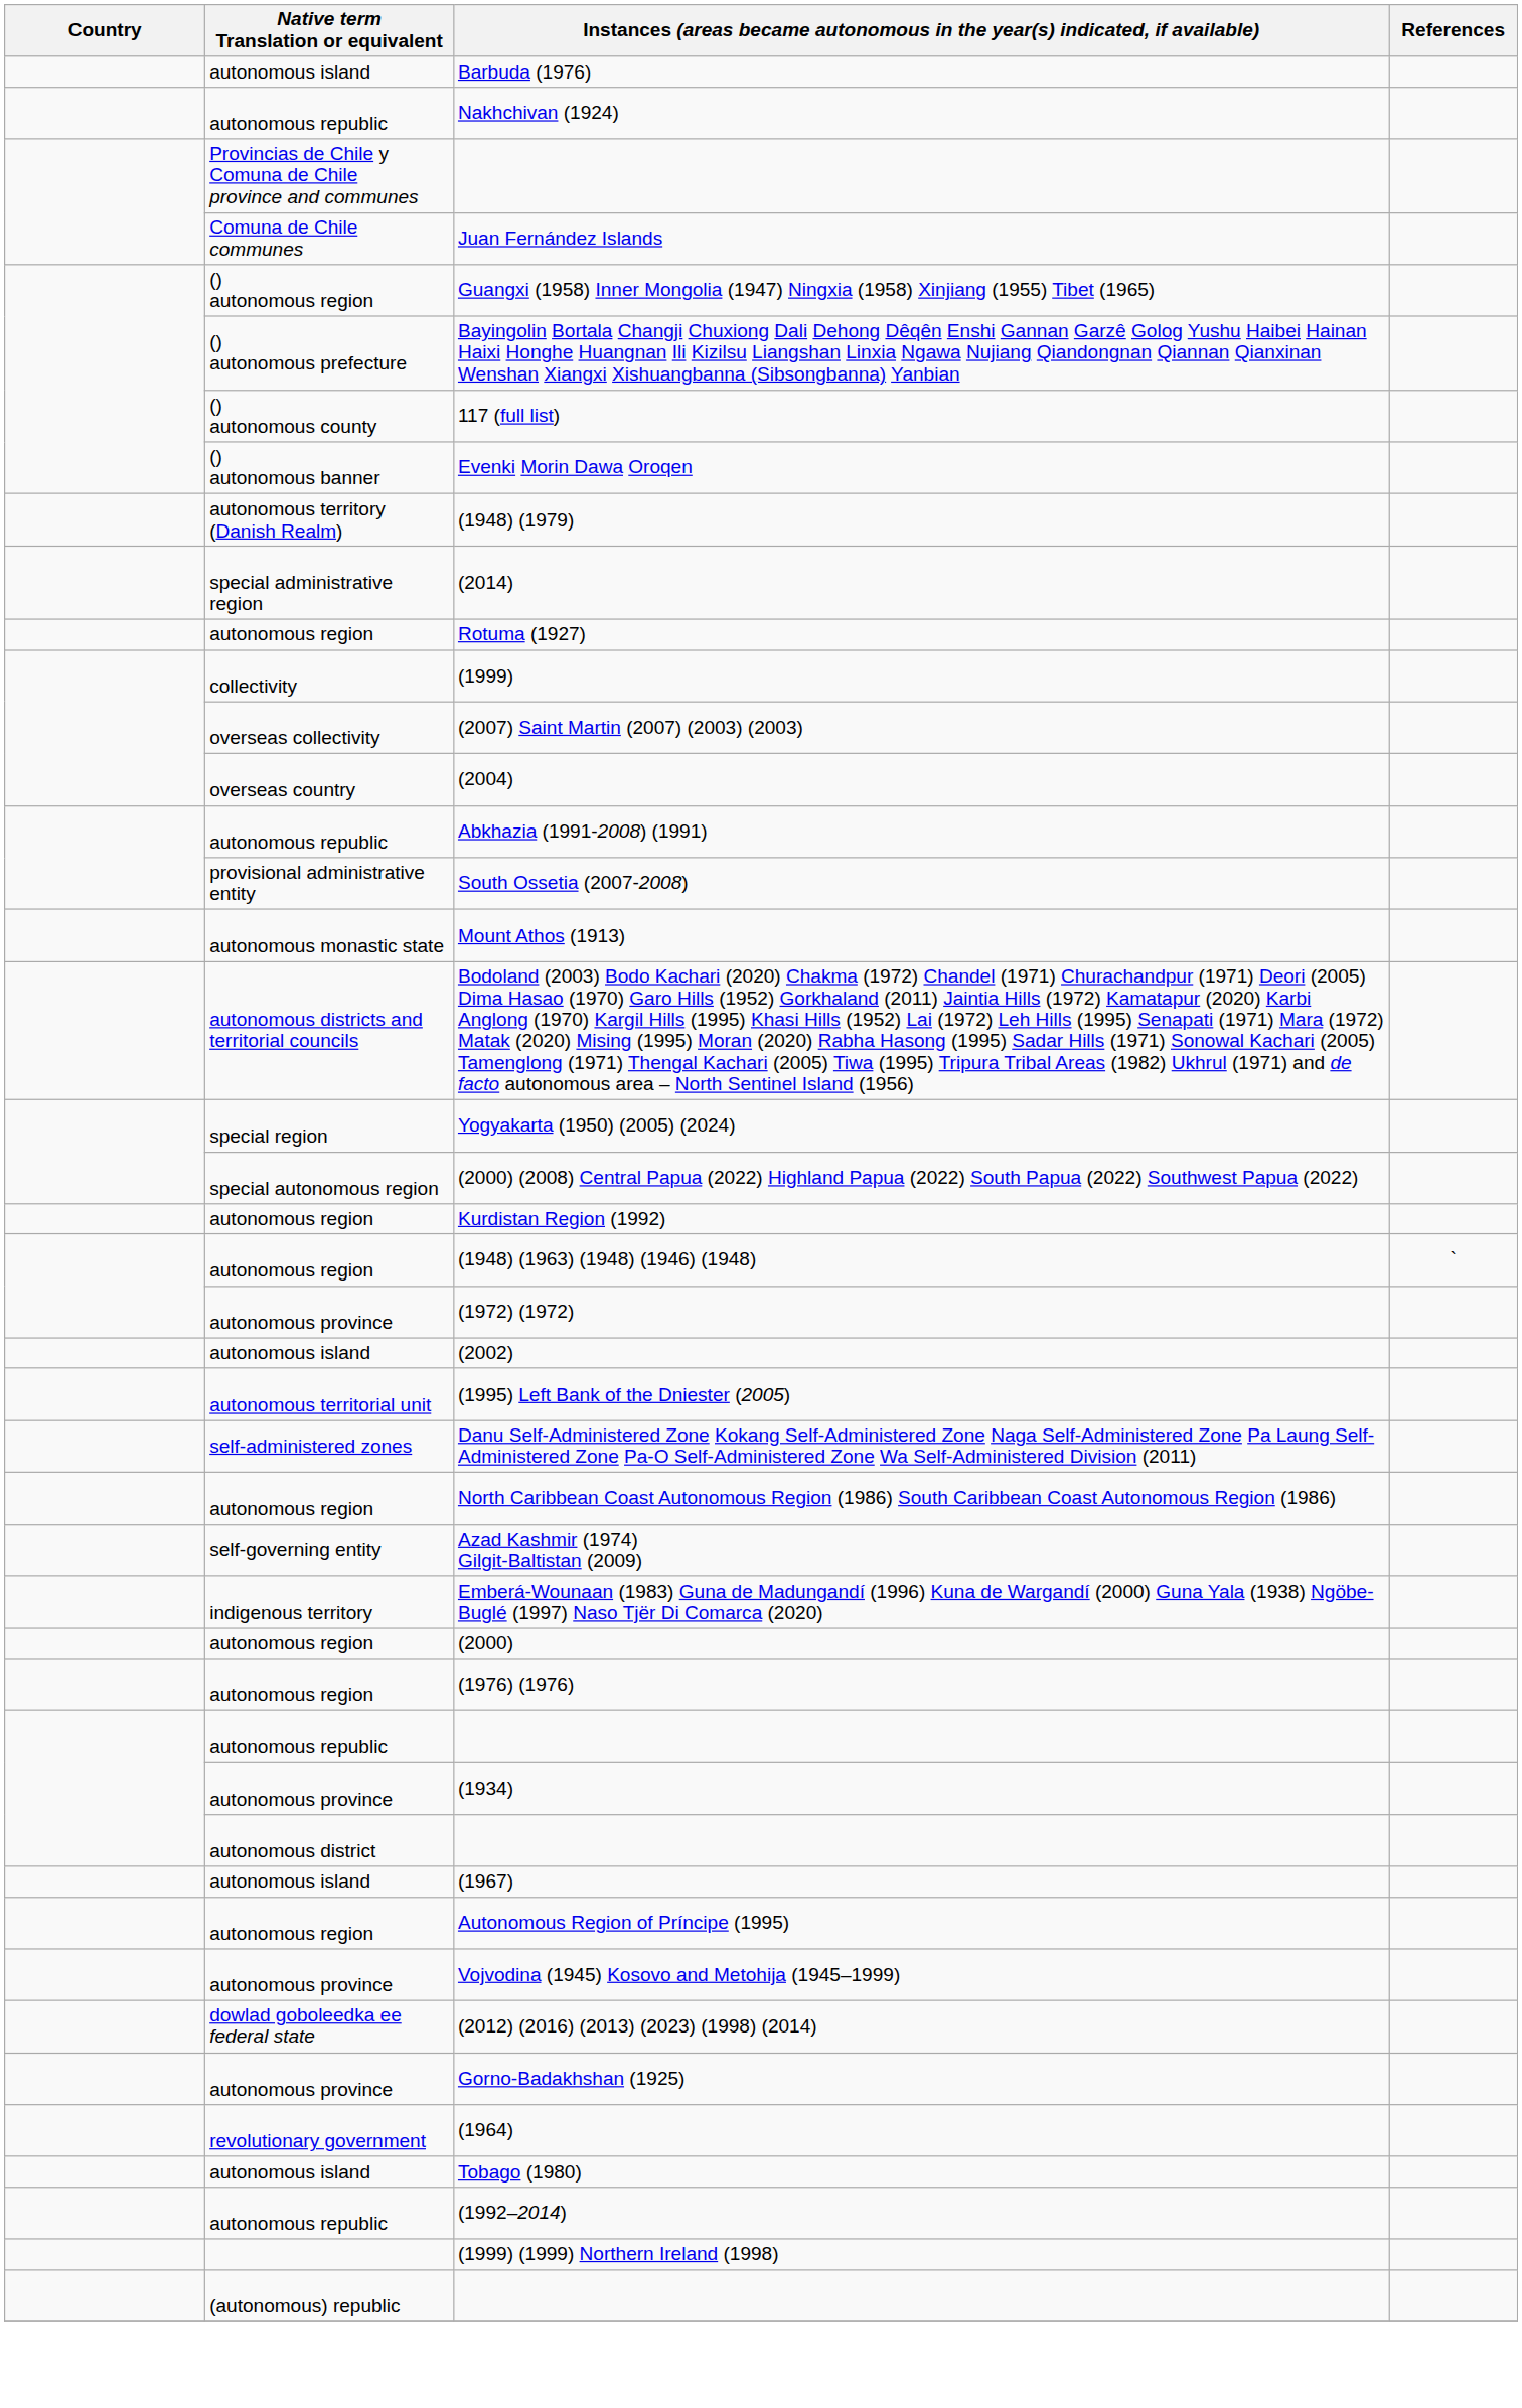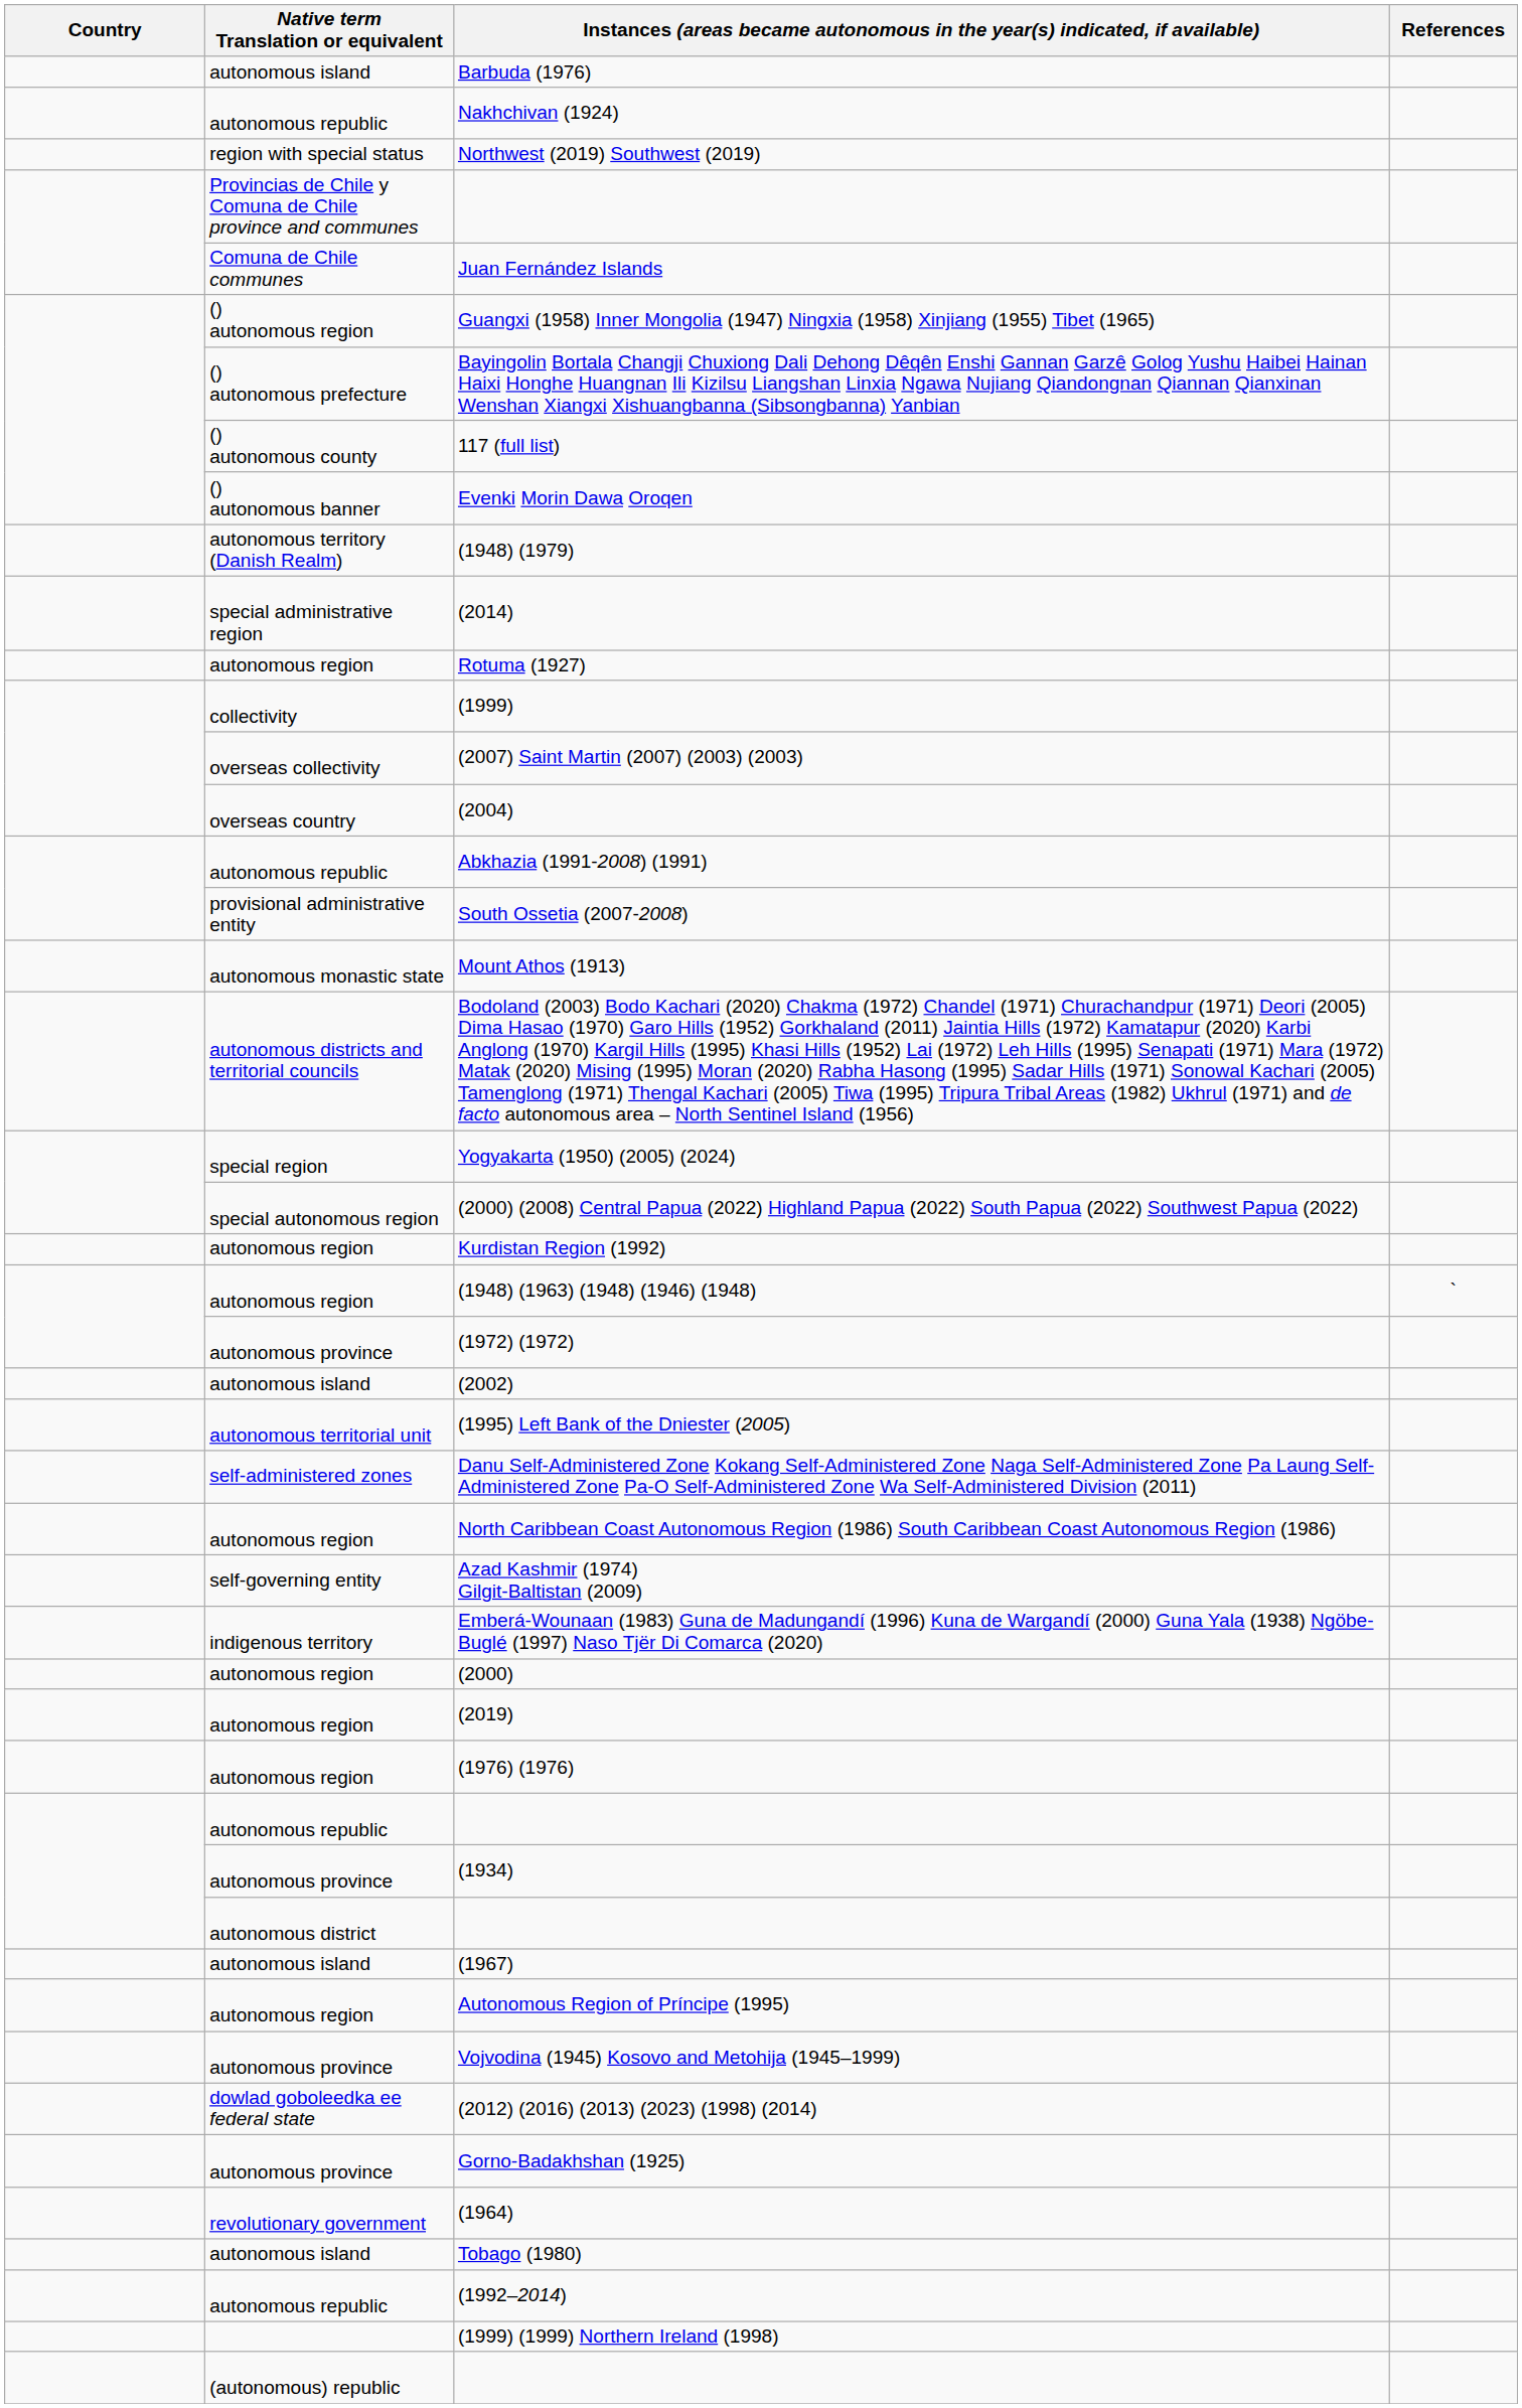+ row: region with special status | Northwest (2019) Southwest (2019)
+ row: autonomous region | (2019)
